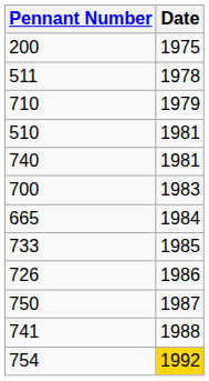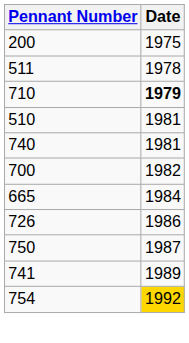710 | Date: normal -> bold
700 | Date: 1983 -> 1982
- row: 733 | 1985
741 | Date: 1988 -> 1989
